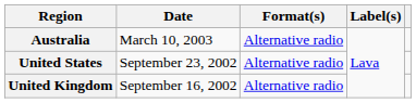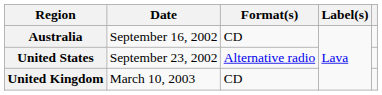Australia | Date: March 10, 2003 -> September 16, 2002
Australia | Format(s): Alternative radio -> CD
United Kingdom | Date: September 16, 2002 -> March 10, 2003
United Kingdom | Format(s): Alternative radio -> CD
